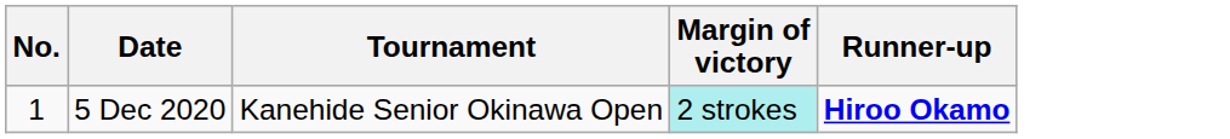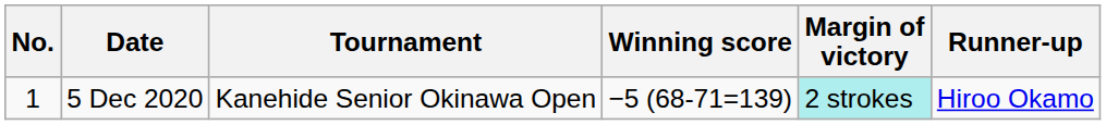+ column: Winning score | −5 (68-71=139)
5 Dec 2020 | Runner-up: bold -> normal
